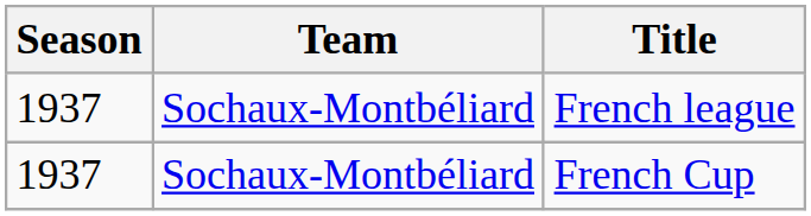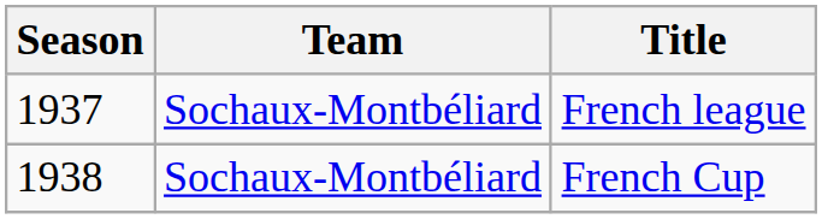French Cup | Season: 1937 -> 1938
